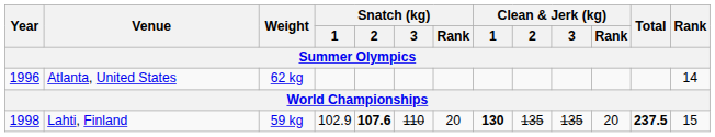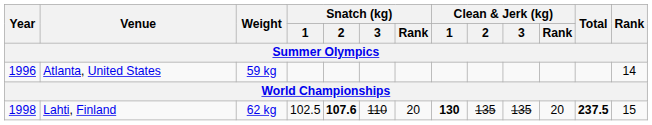Atlanta, United States | Weight: 62 kg -> 59 kg
Lahti, Finland | Weight: 59 kg -> 62 kg
Lahti, Finland | Snatch (kg) / 1: 102.9 -> 102.5
